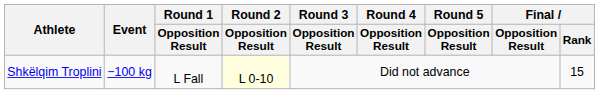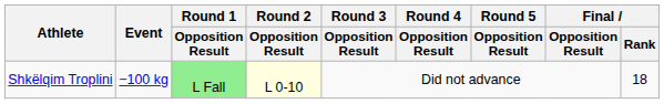Shkëlqim Troplini | Round 1 / Opposition Result: no background -> lightgreen background
Shkëlqim Troplini | Final / Rank: 15 -> 18
